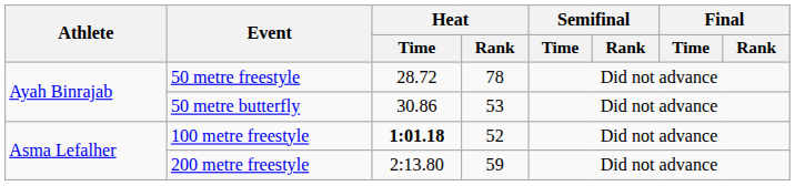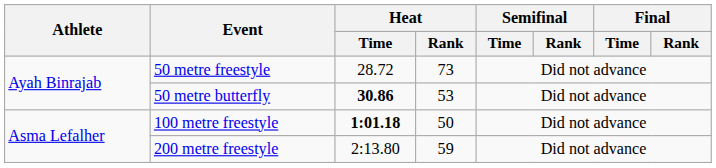50 metre freestyle | Heat / Rank: 78 -> 73
50 metre butterfly | Heat / Time: normal -> bold
100 metre freestyle | Heat / Rank: 52 -> 50
